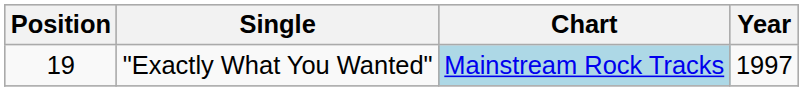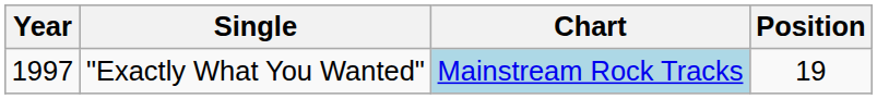columns swapped: Year <-> Position
